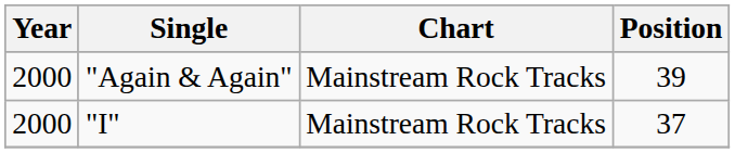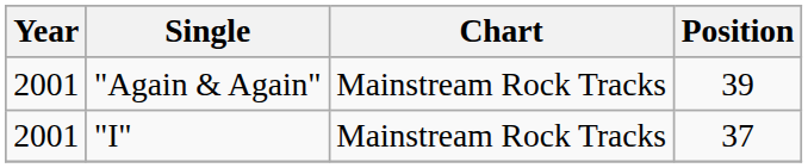"Again & Again" | Year: 2000 -> 2001
"I" | Year: 2000 -> 2001
